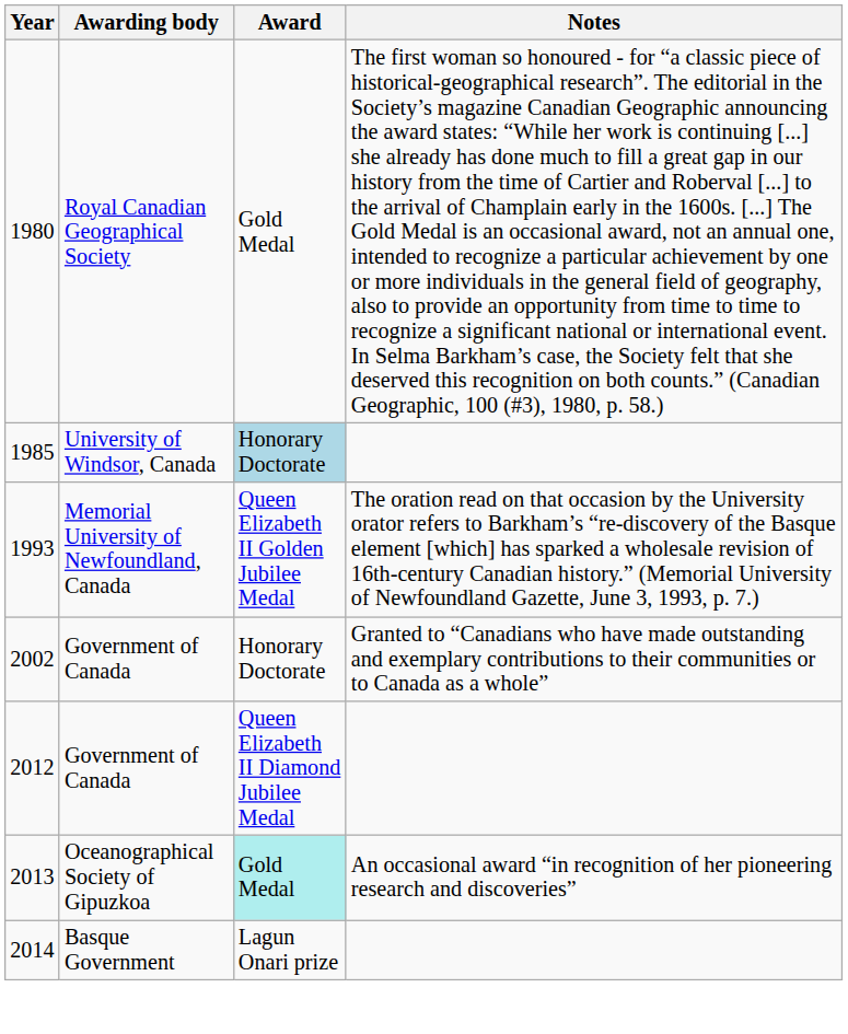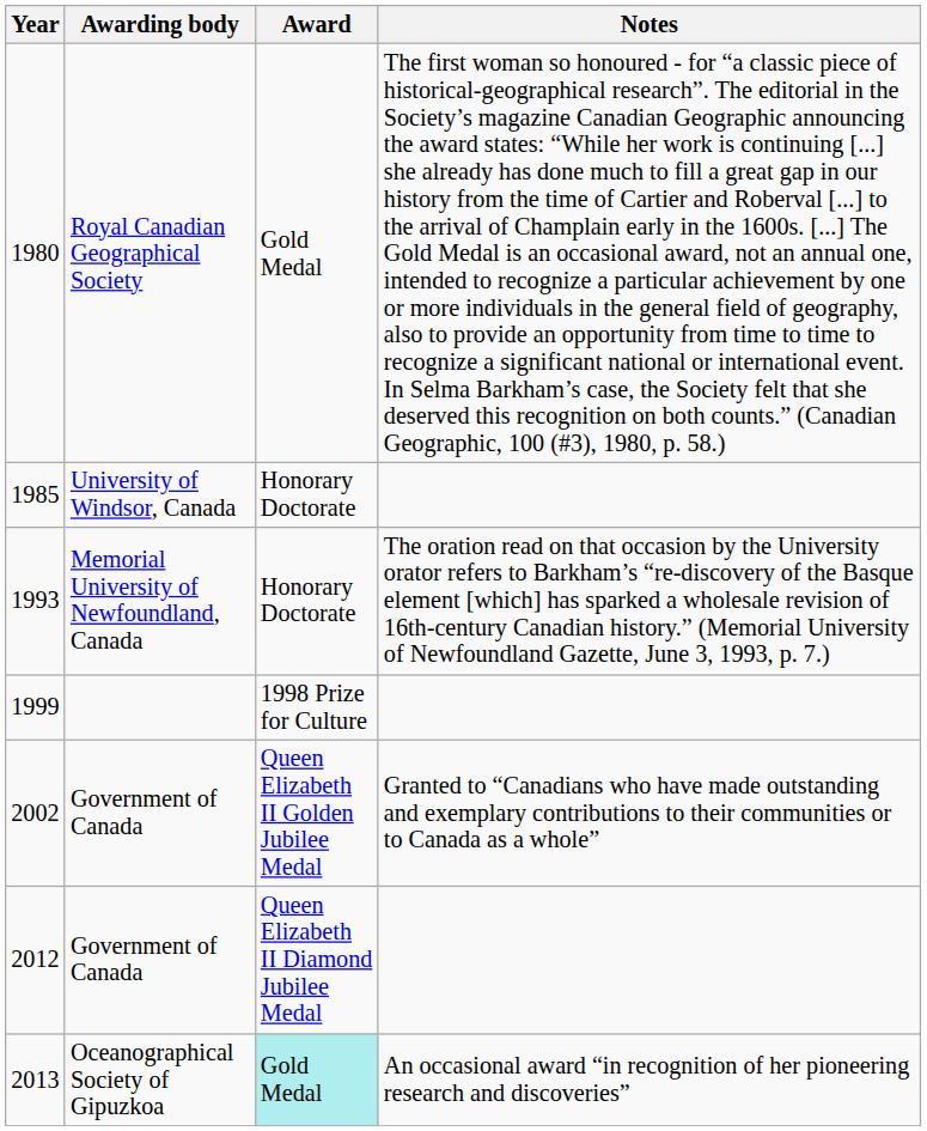1985 | Award: lightblue background -> no background
1993 | Award: Queen Elizabeth II Golden Jubilee Medal -> Honorary Doctorate
+ row: 1999 | 1998 Prize for Culture
2002 | Award: Honorary Doctorate -> Queen Elizabeth II Golden Jubilee Medal
- row: 2014 | Basque Government | Lagun Onari prize
